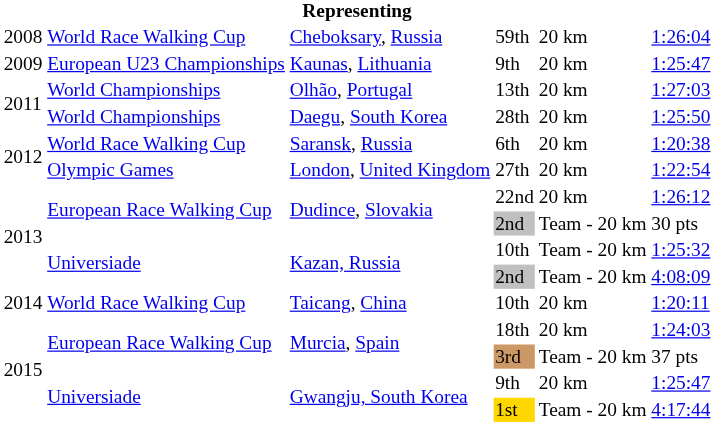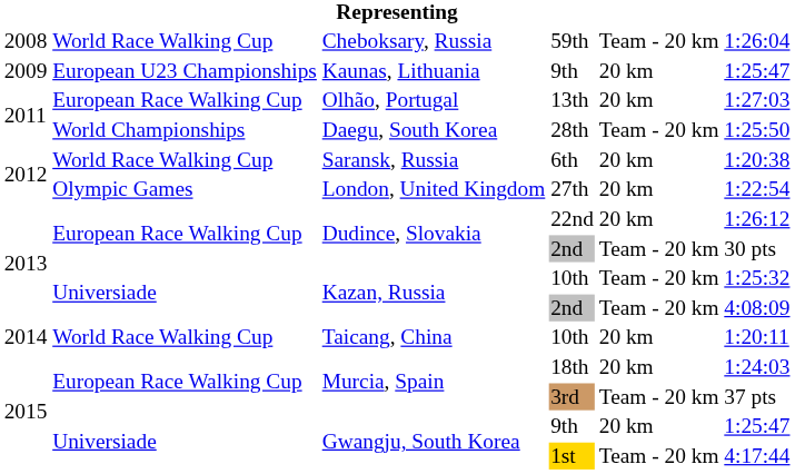59th | column 5: 20 km -> Team - 20 km
13th | column 2: World Championships -> European Race Walking Cup
28th | column 5: 20 km -> Team - 20 km
